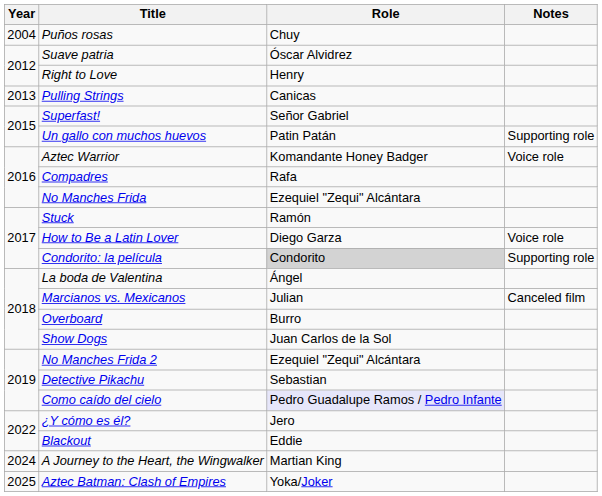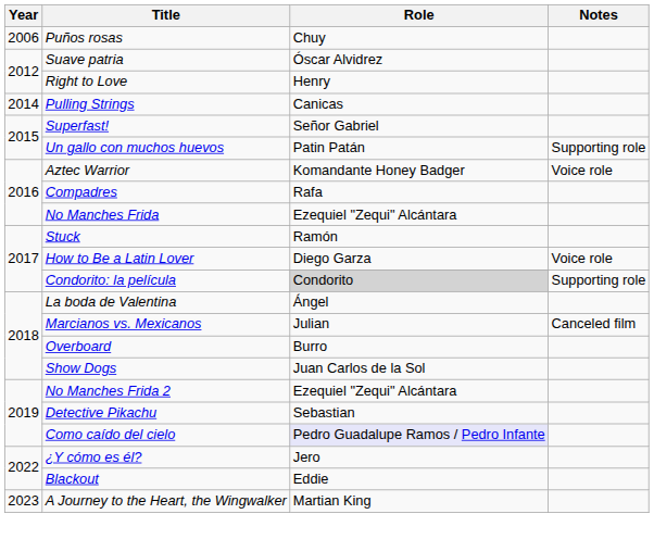Puños rosas | Year: 2004 -> 2006
Pulling Strings | Year: 2013 -> 2014
A Journey to the Heart, the Wingwalker | Year: 2024 -> 2023
- row: 2025 | Aztec Batman: Clash of Empires | Yoka/Joker
